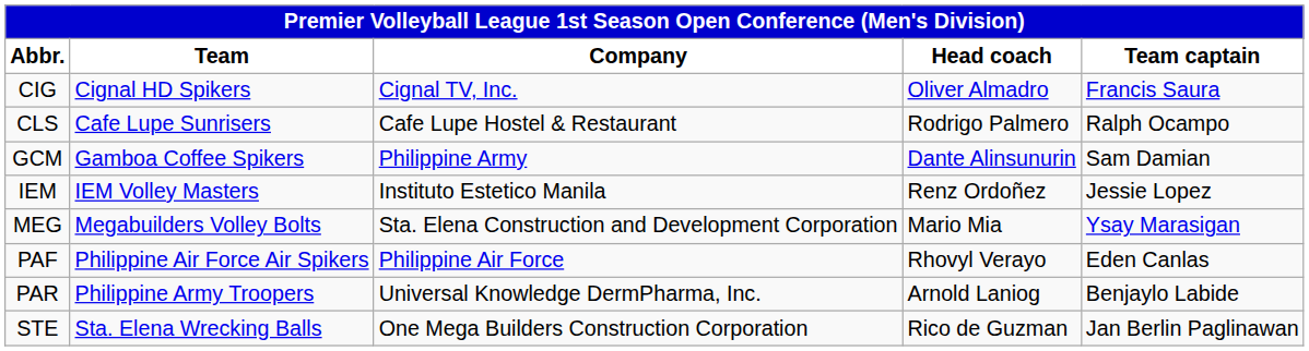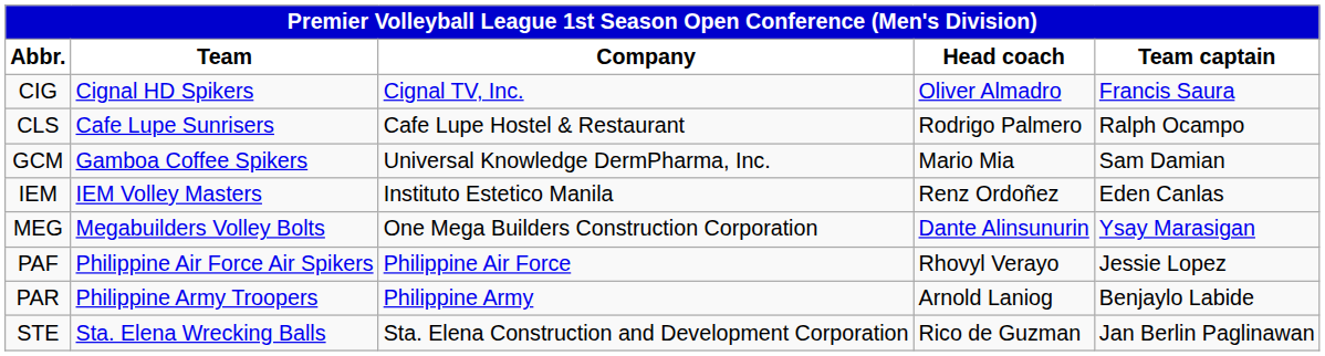GCM | Company: Philippine Army -> Universal Knowledge DermPharma, Inc.
GCM | Head coach: Dante Alinsunurin -> Mario Mia
IEM | Team captain: Jessie Lopez -> Eden Canlas
MEG | Company: Sta. Elena Construction and Development Corporation -> One Mega Builders Construction Corporation
MEG | Head coach: Mario Mia -> Dante Alinsunurin
PAF | Team captain: Eden Canlas -> Jessie Lopez
PAR | Company: Universal Knowledge DermPharma, Inc. -> Philippine Army
STE | Company: One Mega Builders Construction Corporation -> Sta. Elena Construction and Development Corporation
